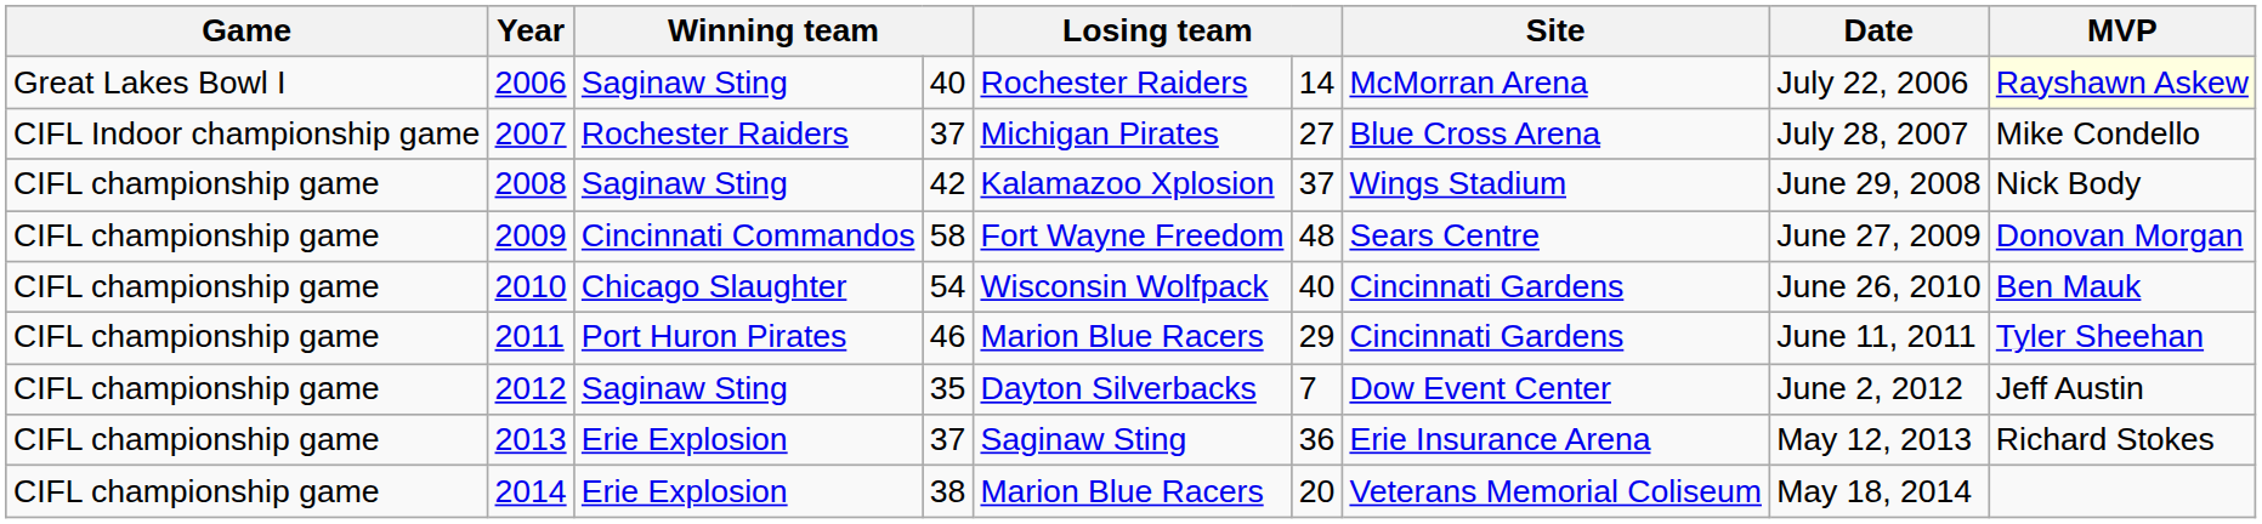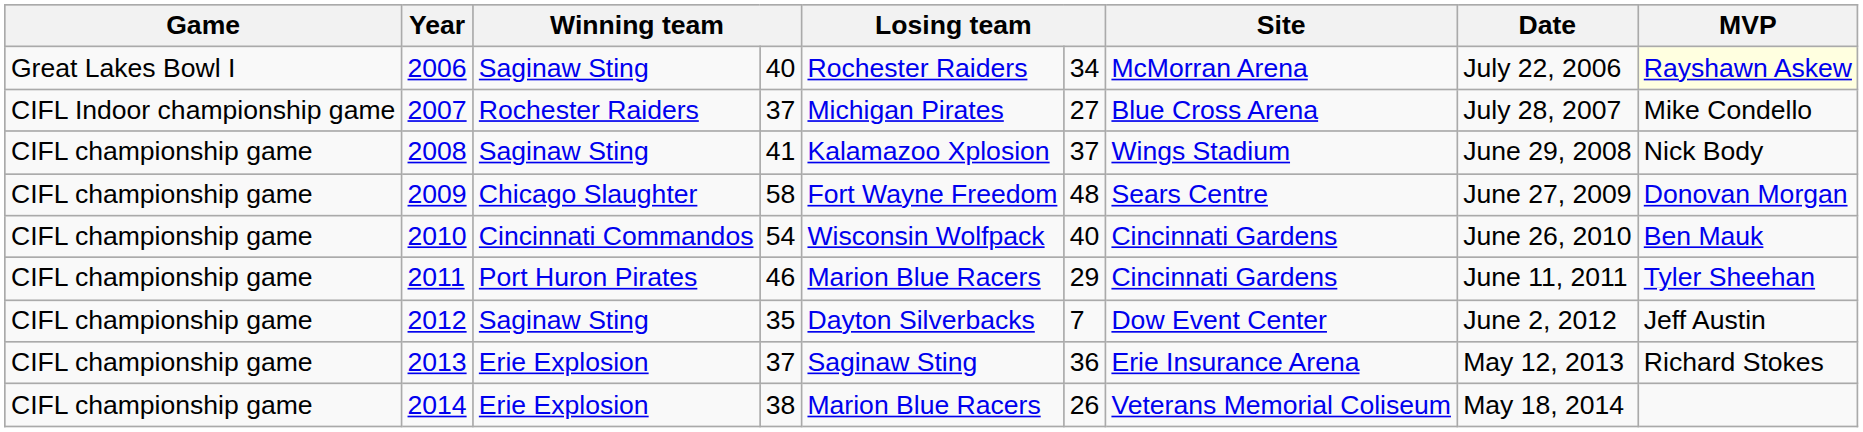2006 | column 6: 14 -> 34
2008 | column 4: 42 -> 41
2009 | column 3: Cincinnati Commandos -> Chicago Slaughter
2010 | column 3: Chicago Slaughter -> Cincinnati Commandos
2014 | column 6: 20 -> 26
